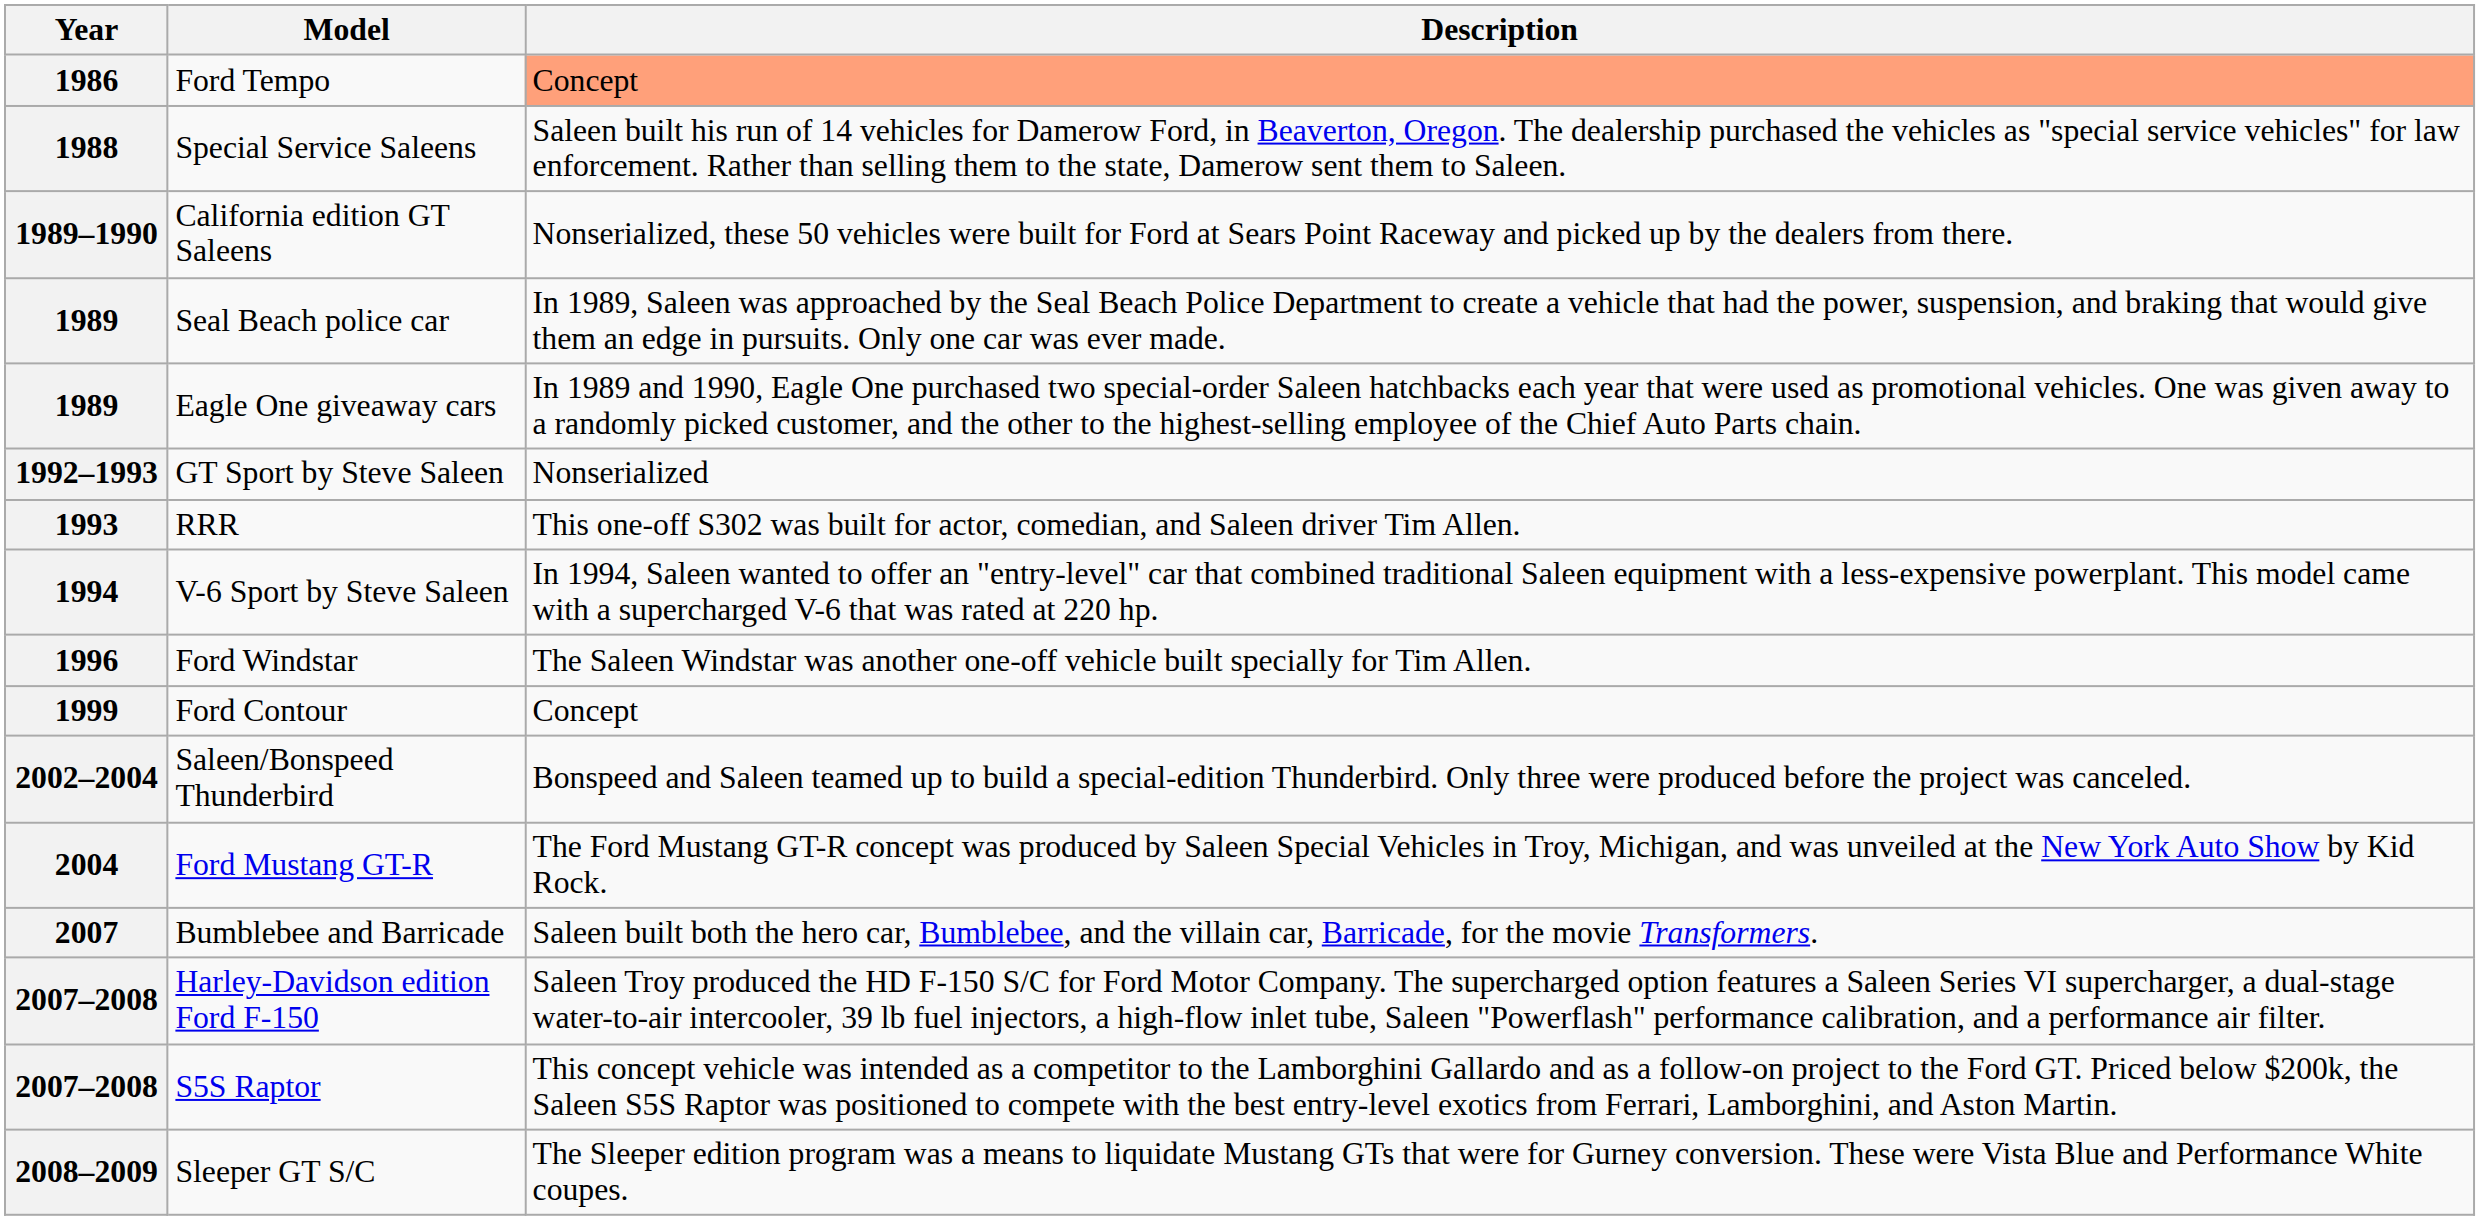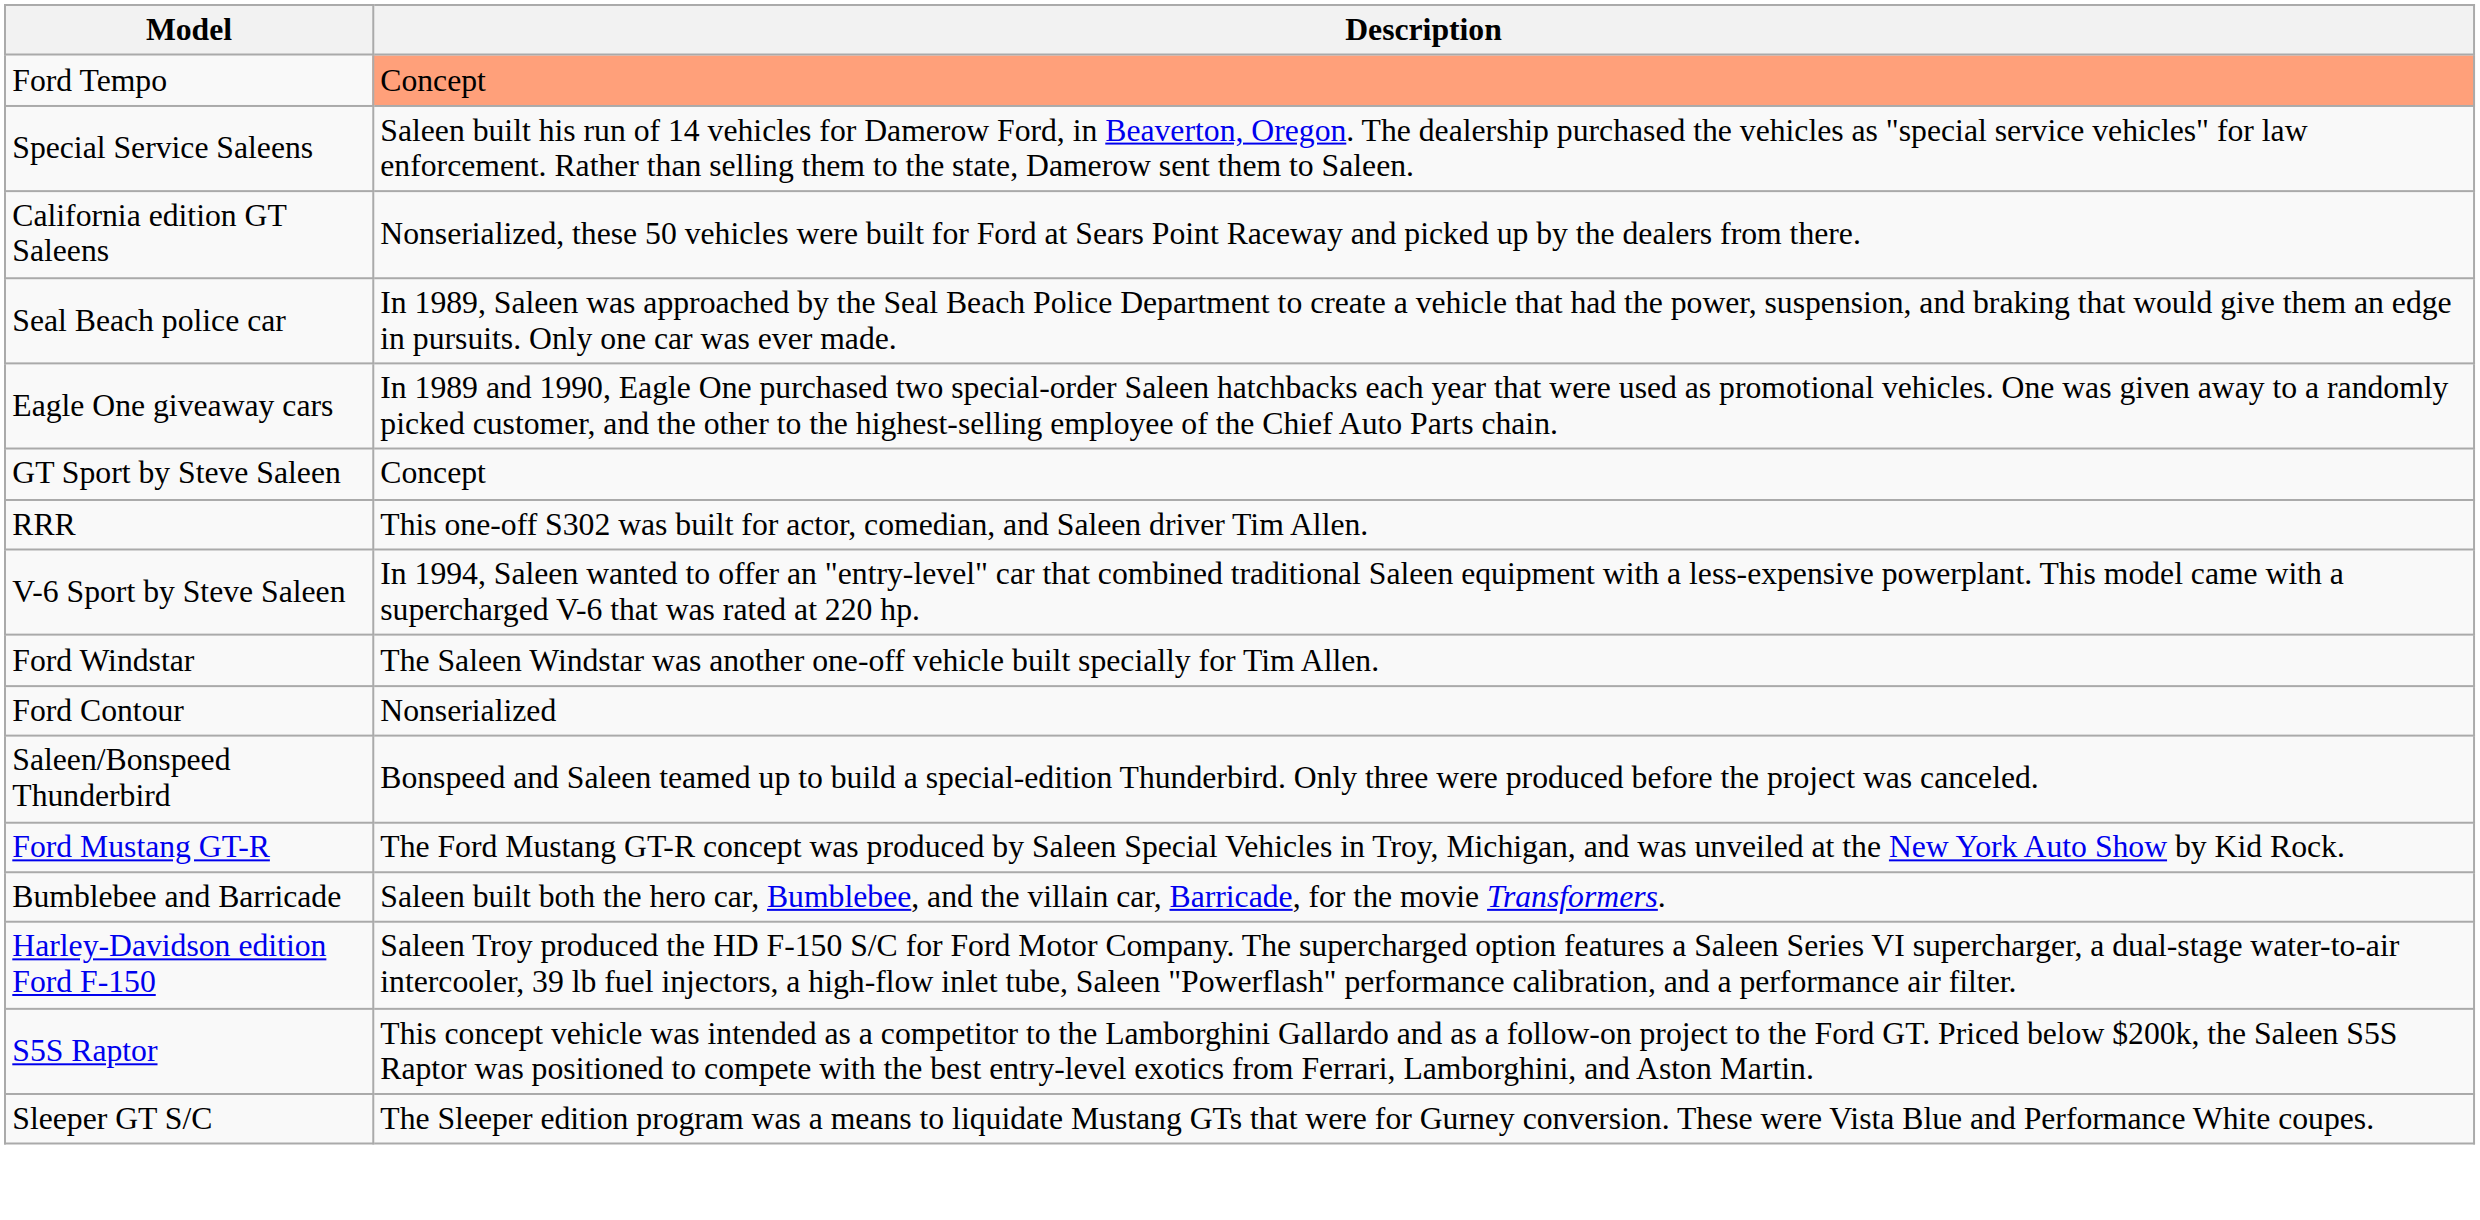- column: Year | 1986 | 1988 | 1989–1990 | 1989 | 1989 | 1992–1993 | 1993 | 1994 | 1996 | 1999 | 2002–2004 | 2004 | 2007 | 2007–2008 | 2007–2008 | 2008–2009
GT Sport by Steve Saleen | Description: Nonserialized -> Concept
Ford Contour | Description: Concept -> Nonserialized
